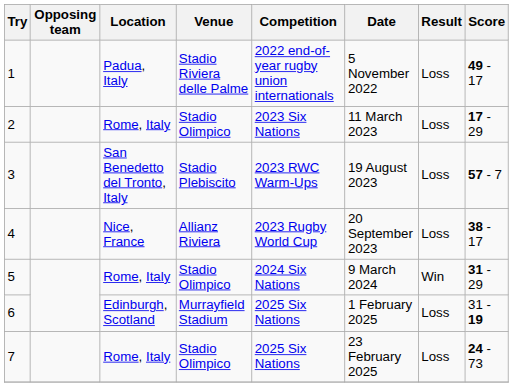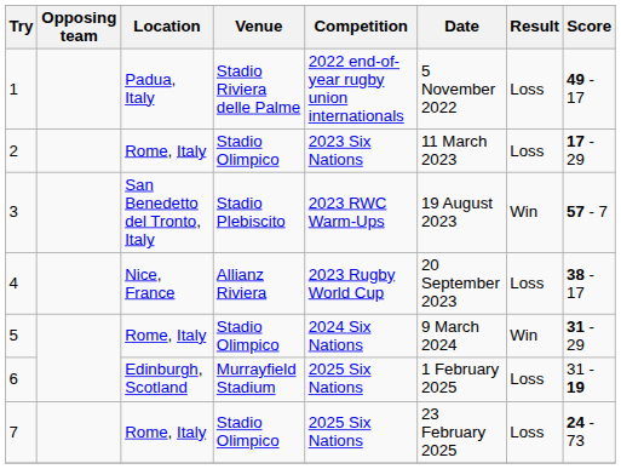3 | Result: Loss -> Win
